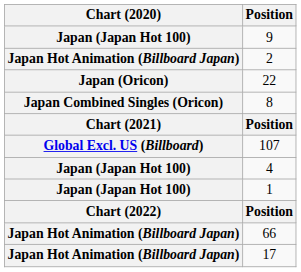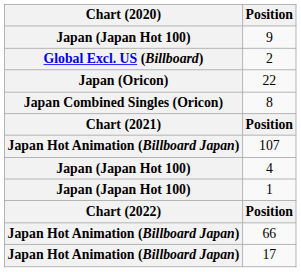2 | Chart (2020): Japan Hot Animation (Billboard Japan) -> Global Excl. US (Billboard)
107 | Chart (2020): Global Excl. US (Billboard) -> Japan Hot Animation (Billboard Japan)
